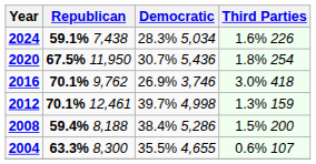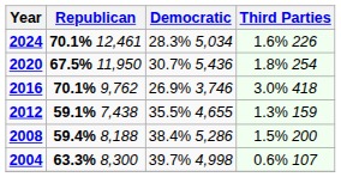2024 | Republican: 59.1% 7,438 -> 70.1% 12,461
2012 | Republican: 70.1% 12,461 -> 59.1% 7,438
2012 | Democratic: 39.7% 4,998 -> 35.5% 4,655
2004 | Democratic: 35.5% 4,655 -> 39.7% 4,998
